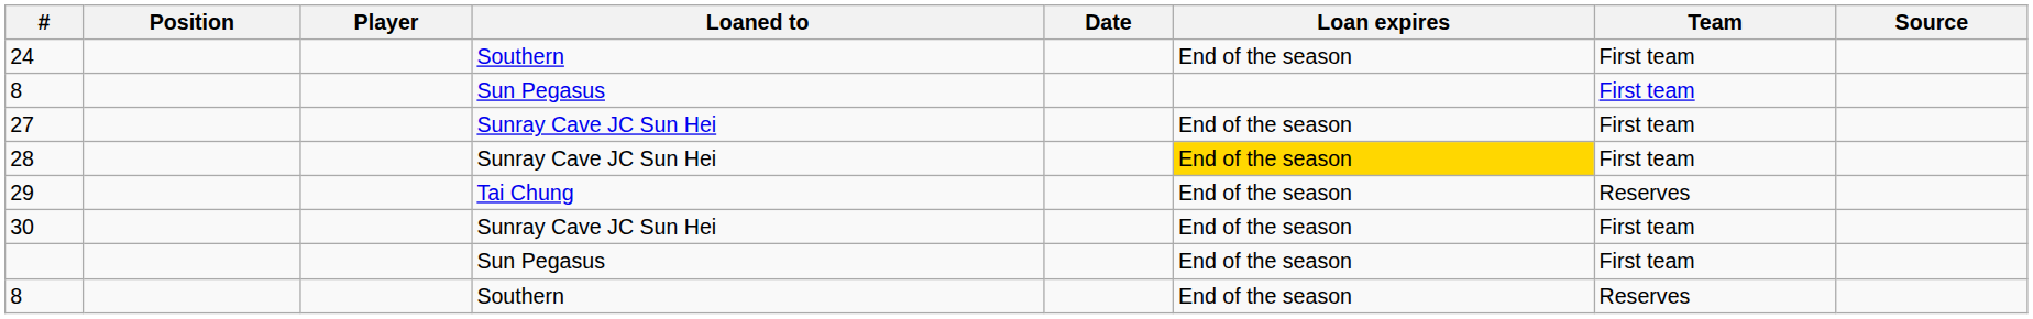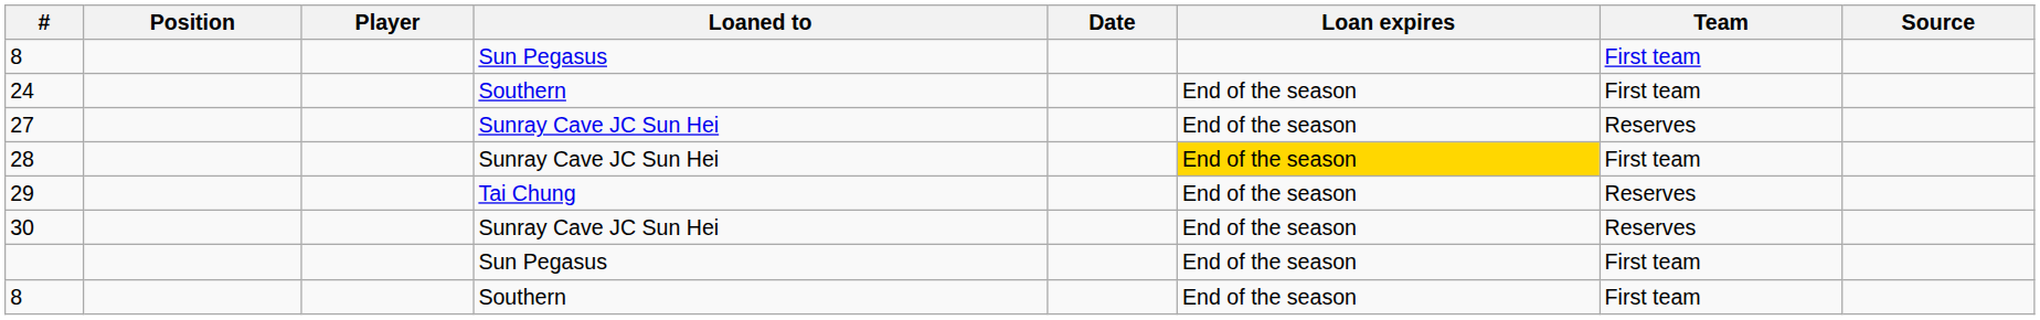rows swapped: 8 / Sun Pegasus <-> 24
27 | Team: First team -> Reserves
30 | Team: First team -> Reserves
8 / Southern | Team: Reserves -> First team
